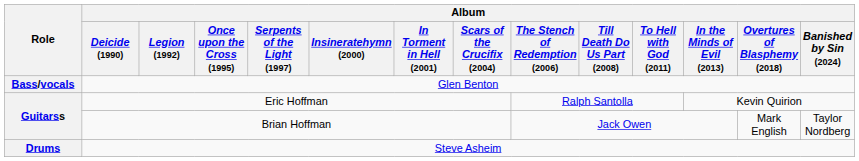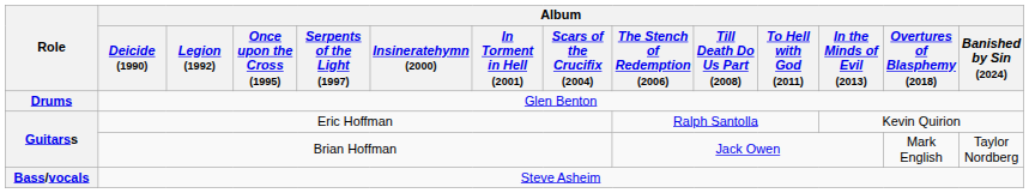Glen Benton | Role: Bass/vocals -> Drums
Steve Asheim | Role: Drums -> Bass/vocals
